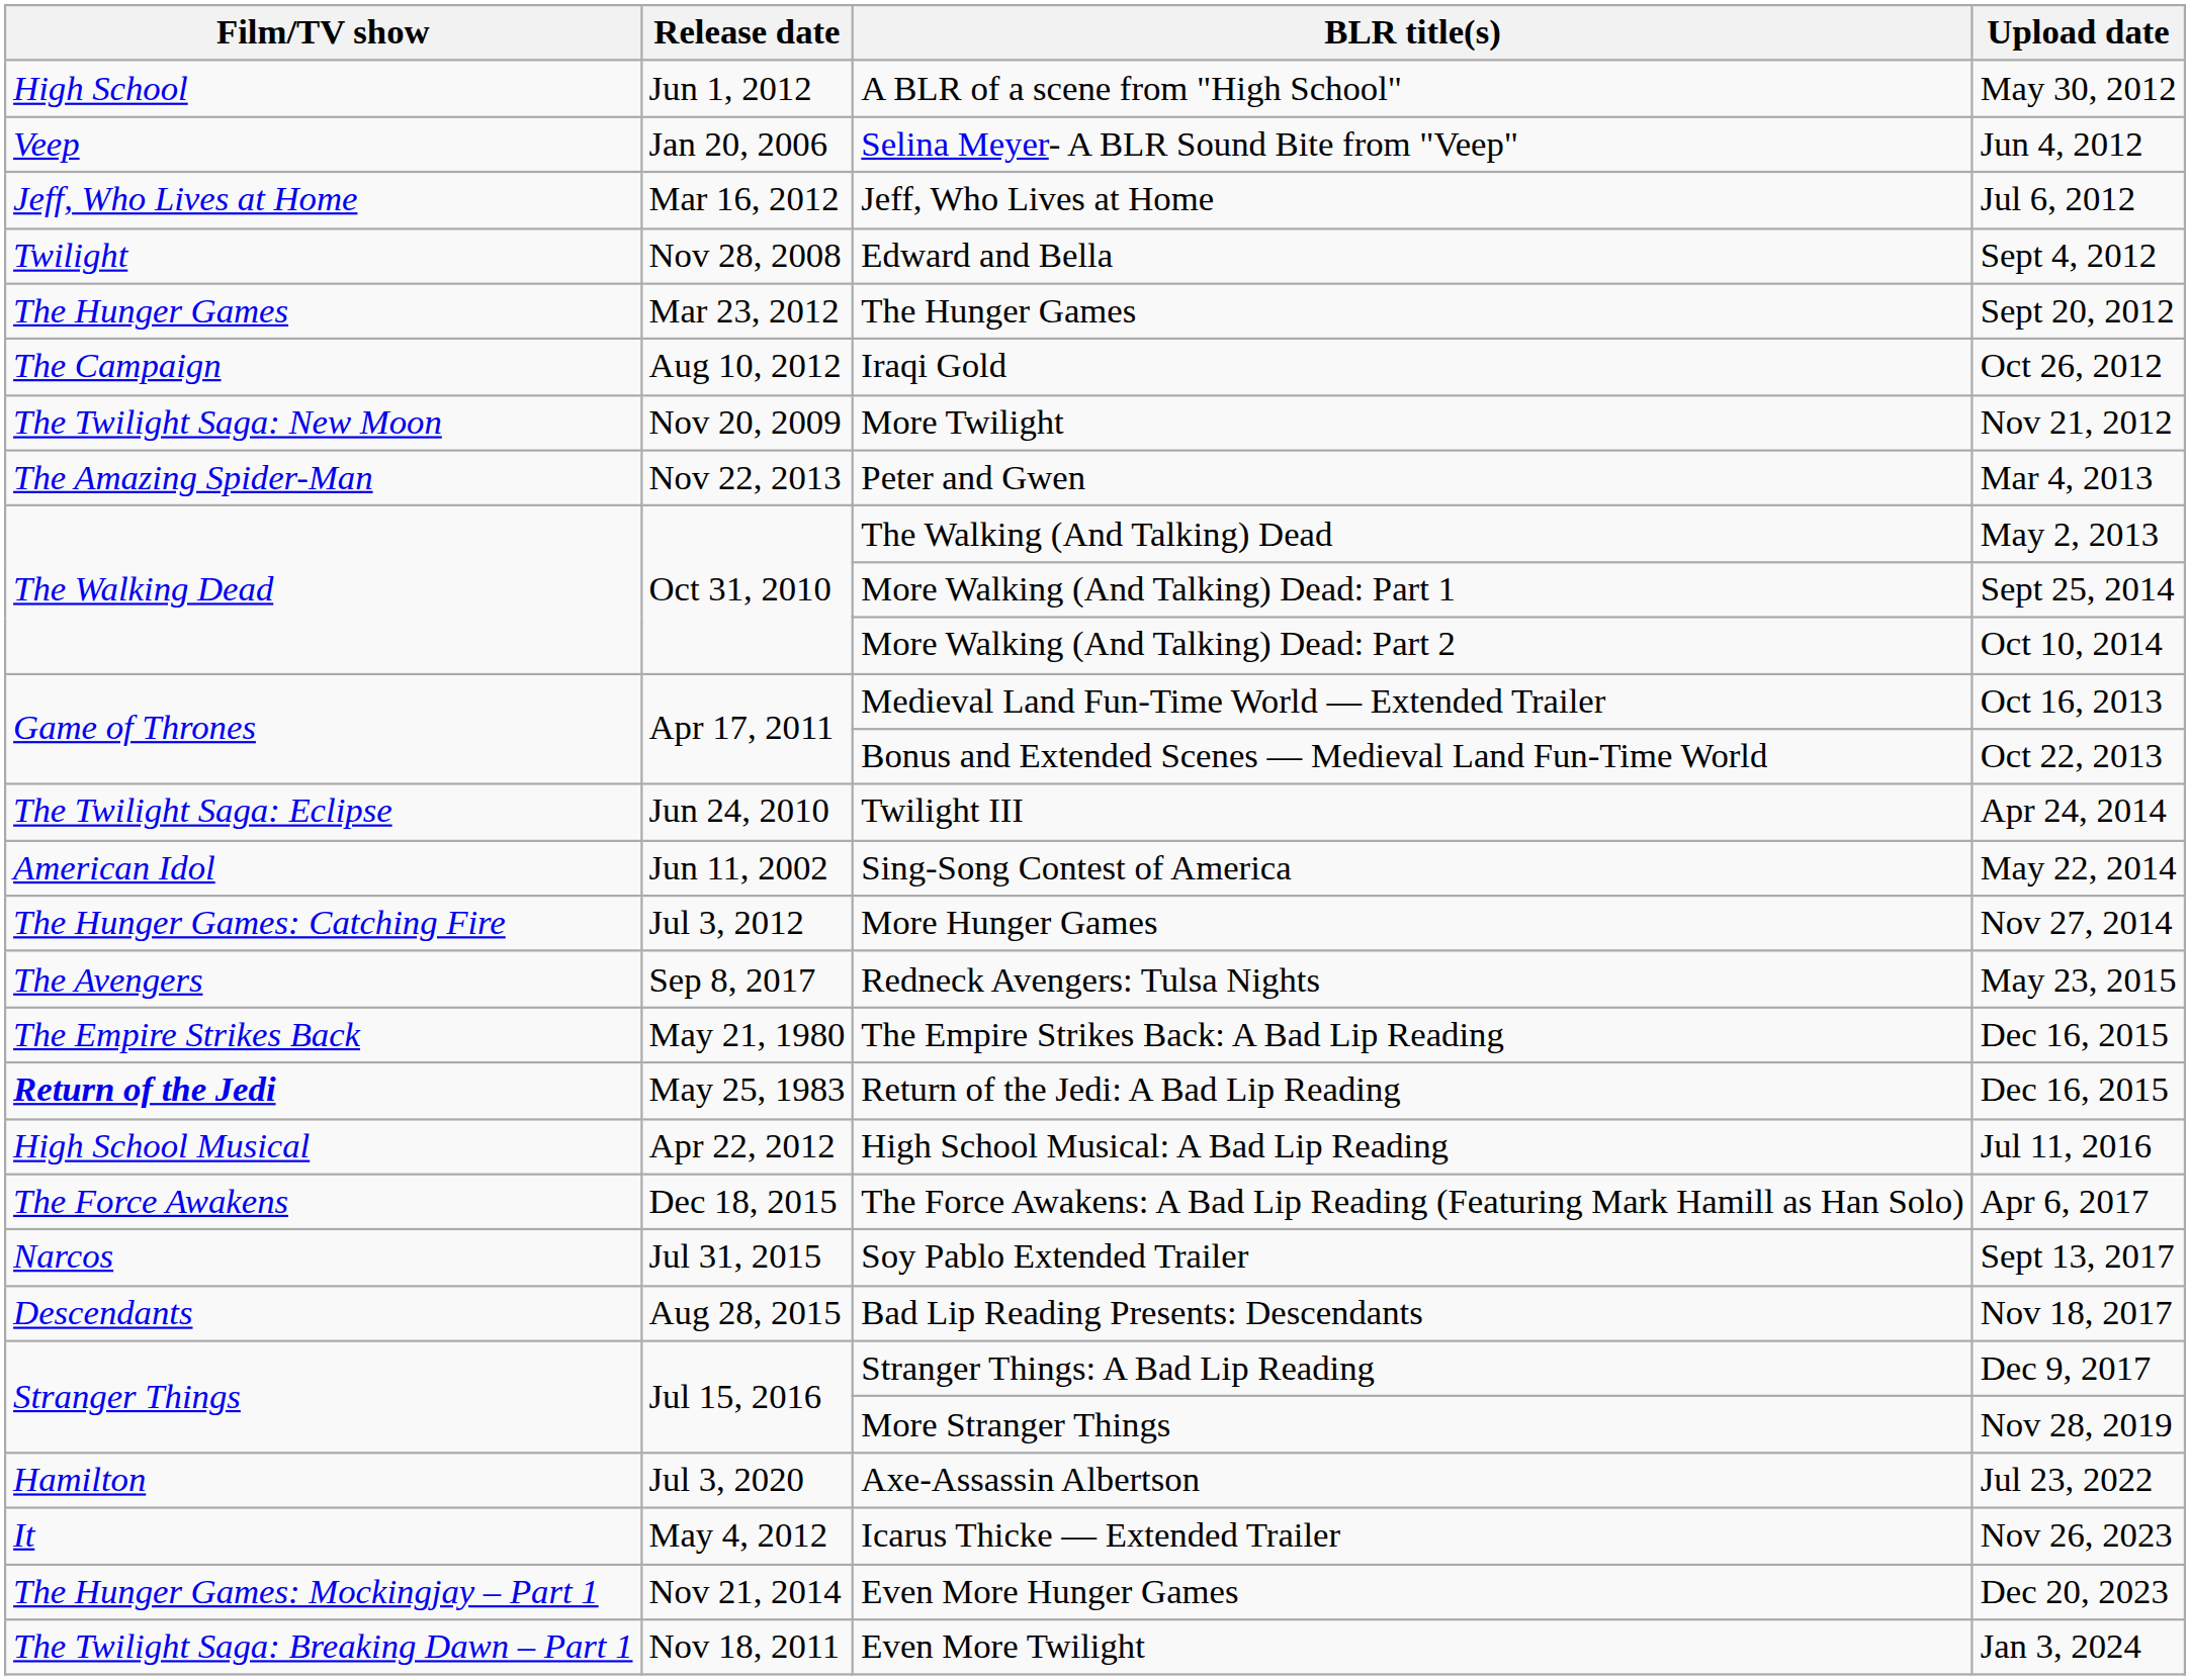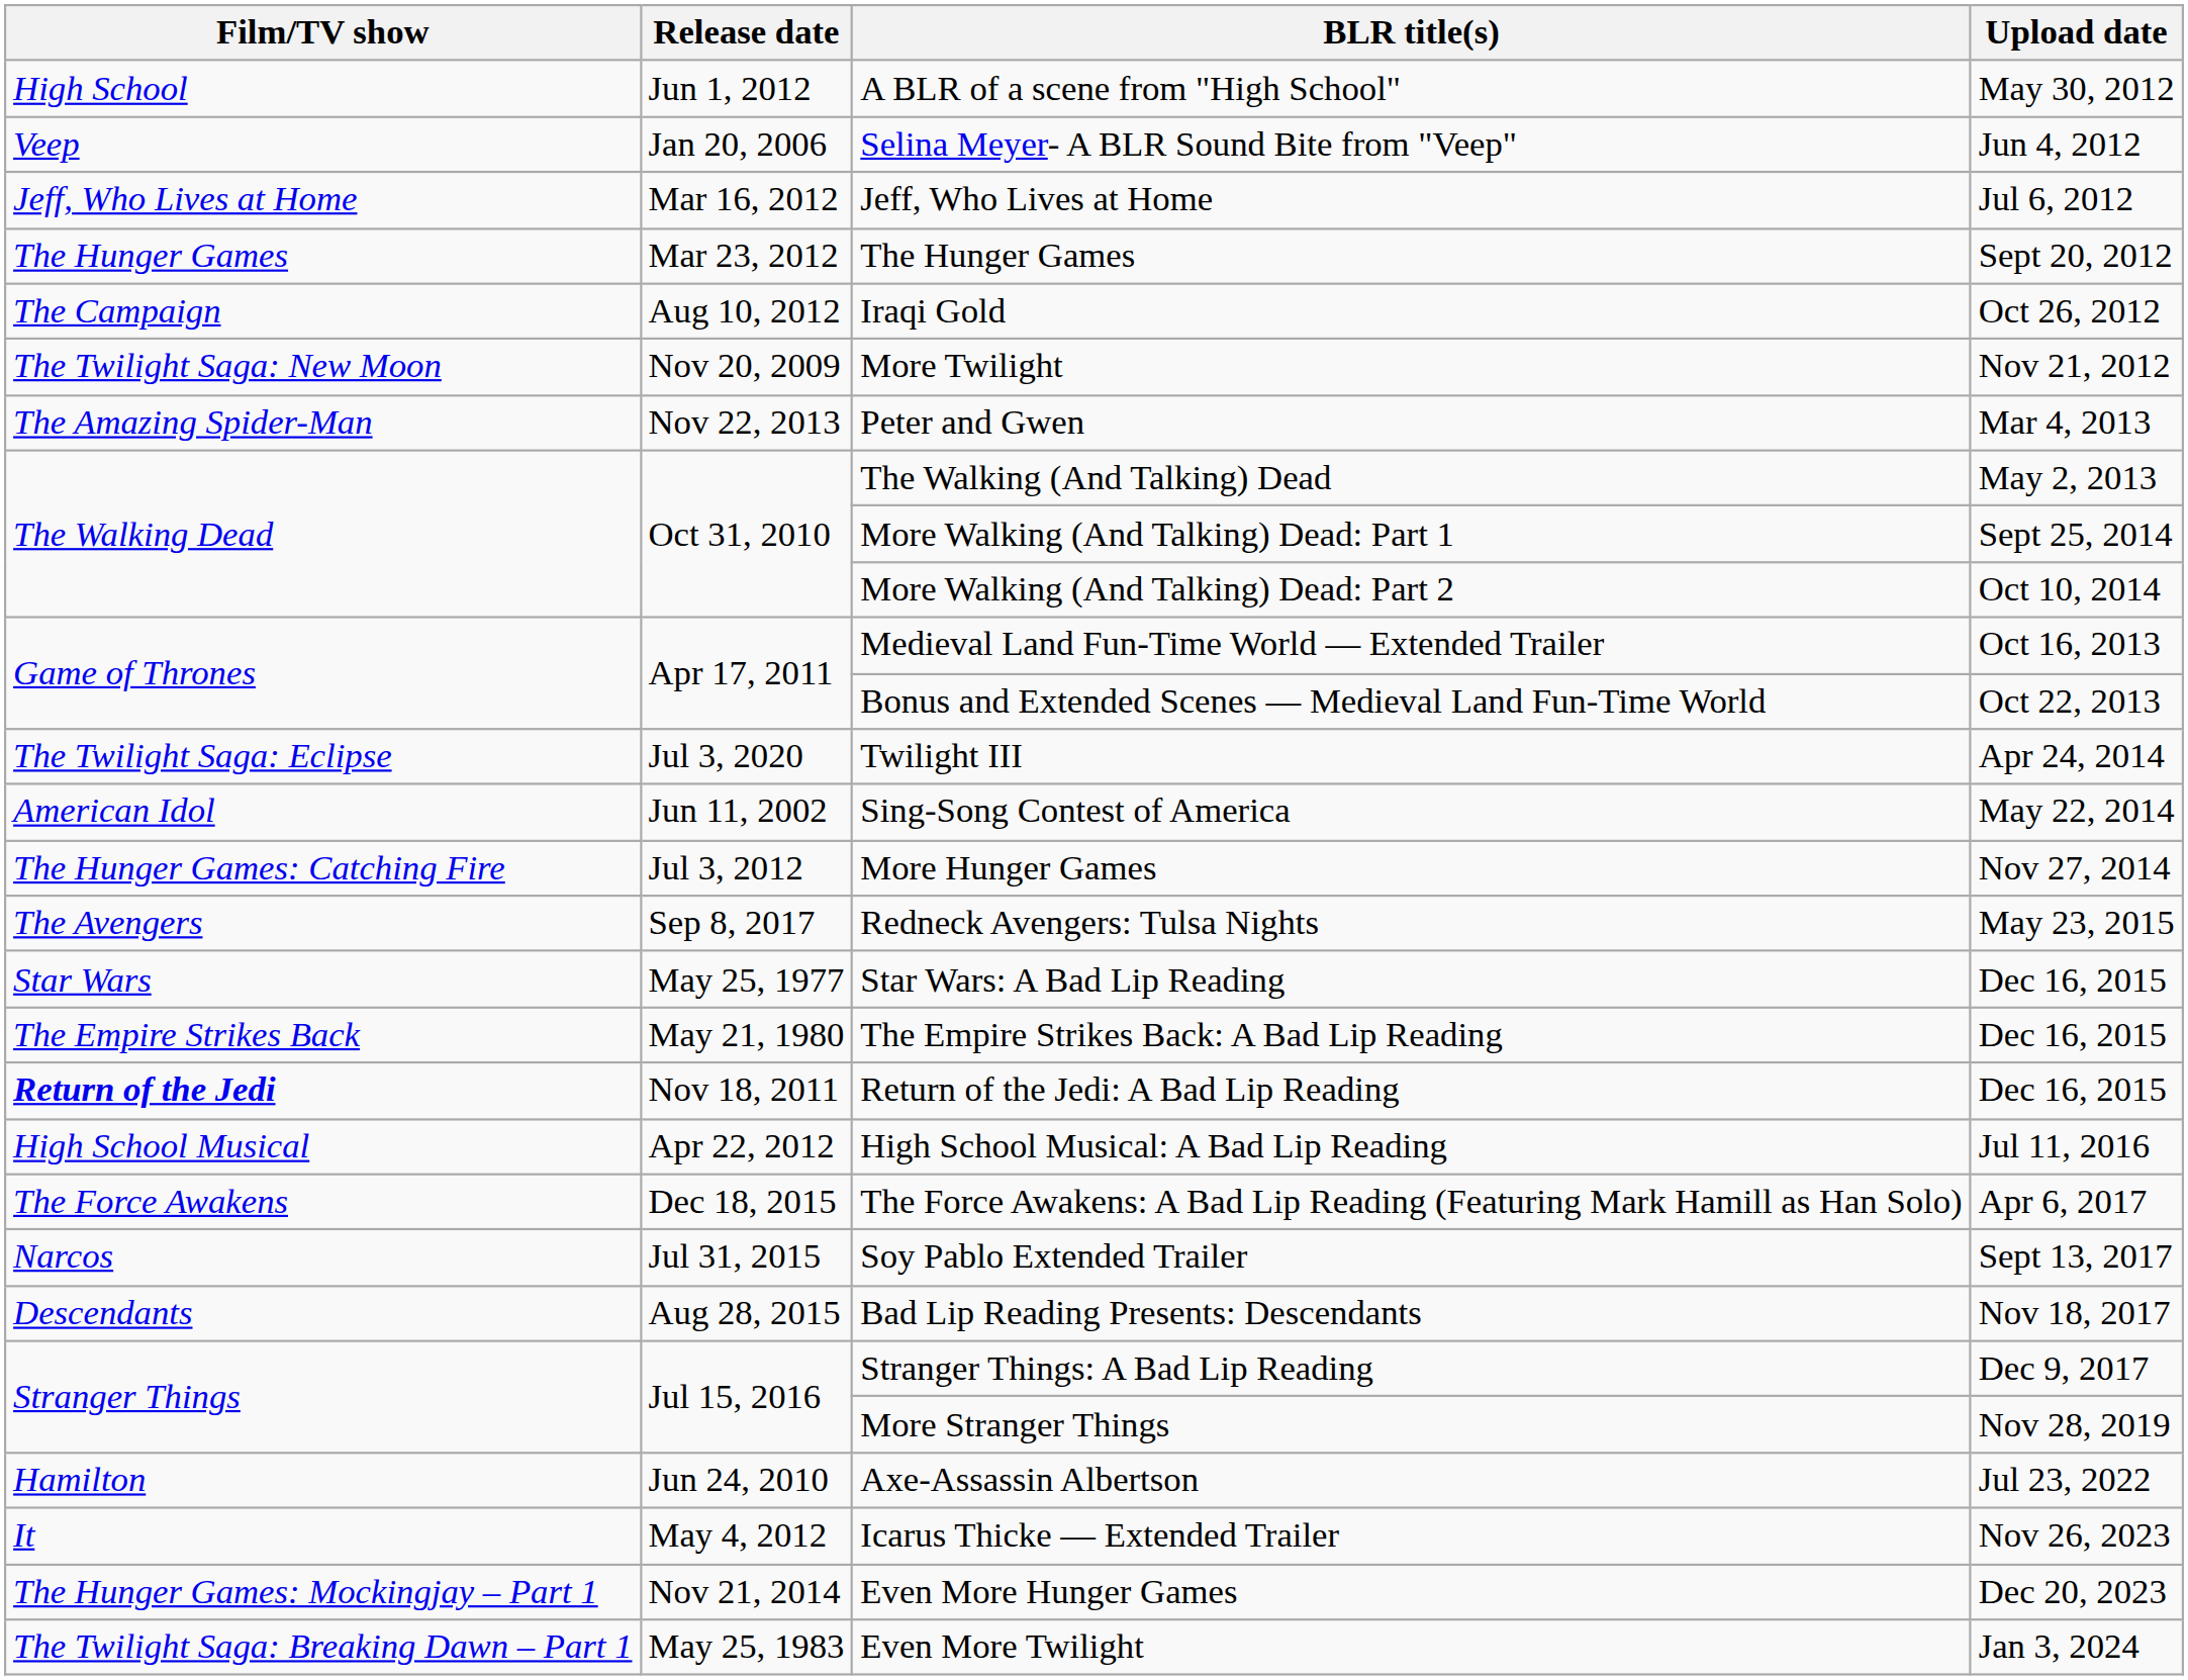- row: Twilight | Nov 28, 2008 | Edward and Bella | Sept 4, 2012
Twilight III | Release date: Jun 24, 2010 -> Jul 3, 2020
+ row: Star Wars | May 25, 1977 | Star Wars: A Bad Lip Reading | Dec 16, 2015
Return of the Jedi: A Bad Lip Reading | Release date: May 25, 1983 -> Nov 18, 2011
Axe-Assassin Albertson | Release date: Jul 3, 2020 -> Jun 24, 2010
Even More Twilight | Release date: Nov 18, 2011 -> May 25, 1983
